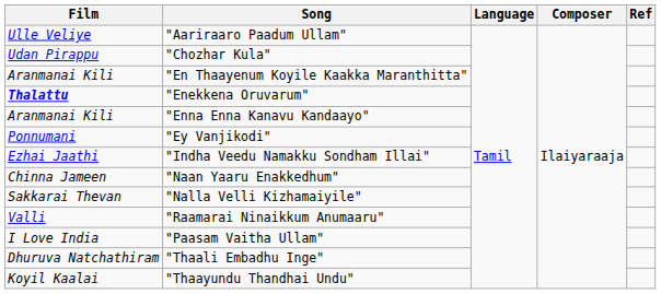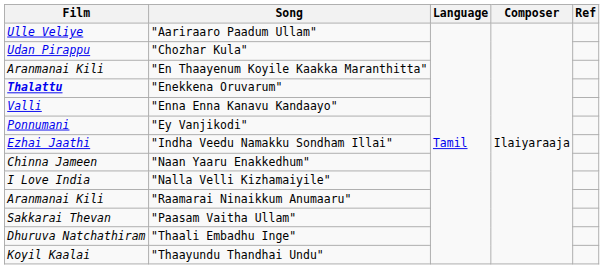"Enna Enna Kanavu Kandaayo" | Film: Aranmanai Kili -> Valli
"Nalla Velli Kizhamaiyile" | Film: Sakkarai Thevan -> I Love India
"Raamarai Ninaikkum Anumaaru" | Film: Valli -> Aranmanai Kili
"Paasam Vaitha Ullam" | Film: I Love India -> Sakkarai Thevan
